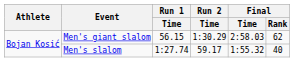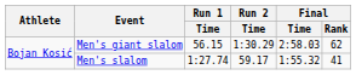Men's slalom | Final / Rank: 40 -> 41
